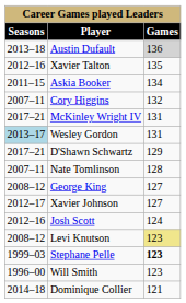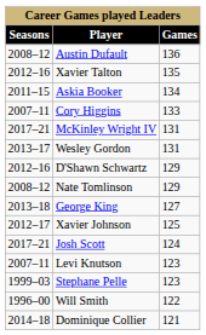Austin Dufault | Seasons: 2013–18 -> 2008–12
Austin Dufault | Games: lightgrey background -> no background
Cory Higgins | Games: 132 -> 133
Wesley Gordon | Seasons: lightblue background -> no background
D'Shawn Schwartz | Seasons: 2017–21 -> 2012–16
Nate Tomlinson | Seasons: 2007–11 -> 2008–12
Nate Tomlinson | Games: 128 -> 129
George King | Seasons: 2008–12 -> 2013–18
Xavier Johnson | Games: 127 -> 125
Josh Scott | Seasons: 2012–16 -> 2017–21
Levi Knutson | Seasons: 2008–12 -> 2007–11
Levi Knutson | Games: khaki background -> no background
Stephane Pelle | Games: bold -> normal
Will Smith | Games: 123 -> 122
